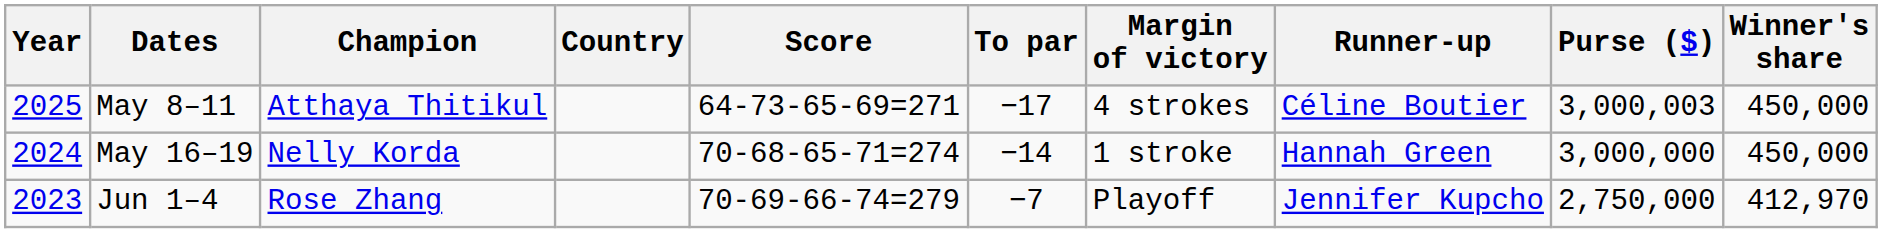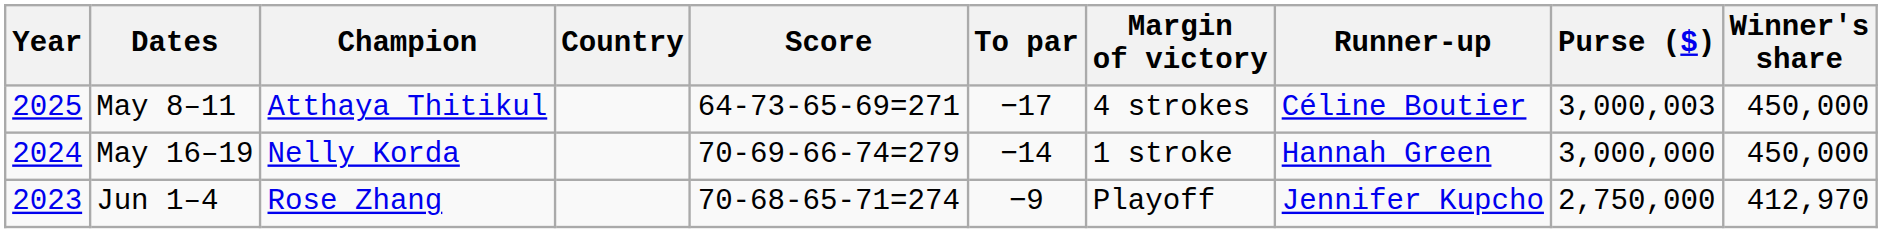May 16–19 | Score: 70-68-65-71=274 -> 70-69-66-74=279
Jun 1–4 | Score: 70-69-66-74=279 -> 70-68-65-71=274
Jun 1–4 | To par: −7 -> −9
